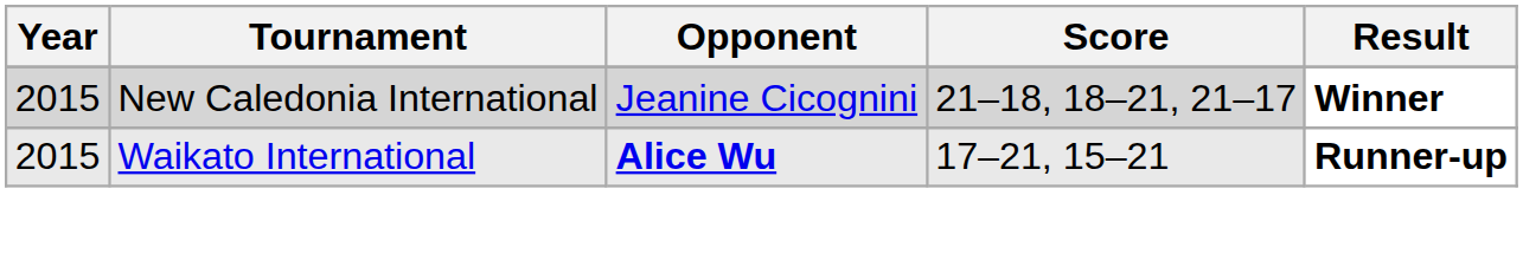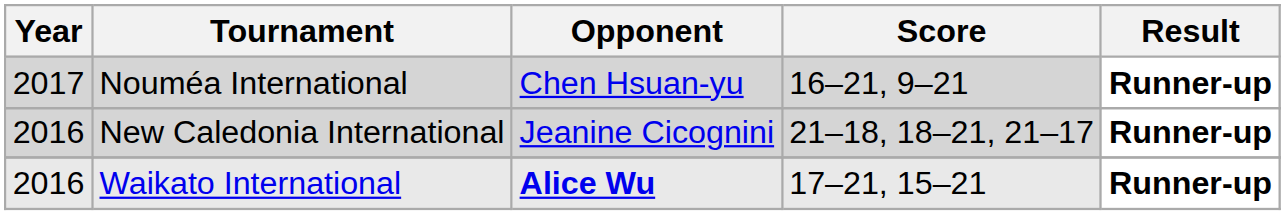+ row: 2017 | Nouméa International | Chen Hsuan-yu | 16–21, 9–21 | Runner-up
New Caledonia International | Year: 2015 -> 2016
New Caledonia International | Result: Winner -> Runner-up
Waikato International | Year: 2015 -> 2016
